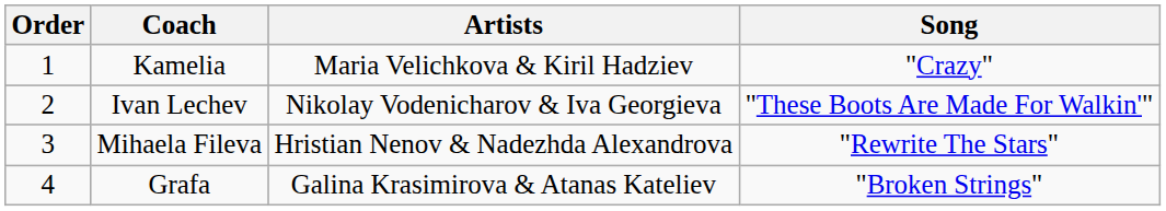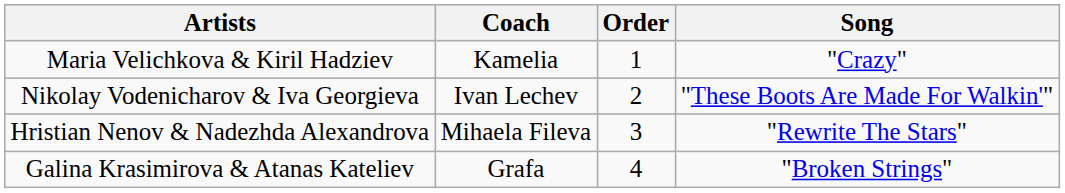columns swapped: Order <-> Artists
